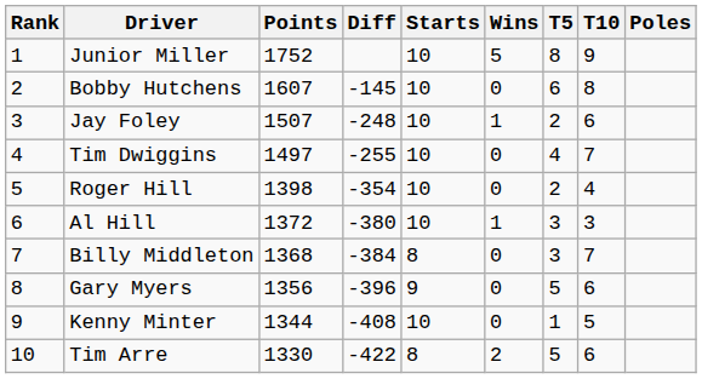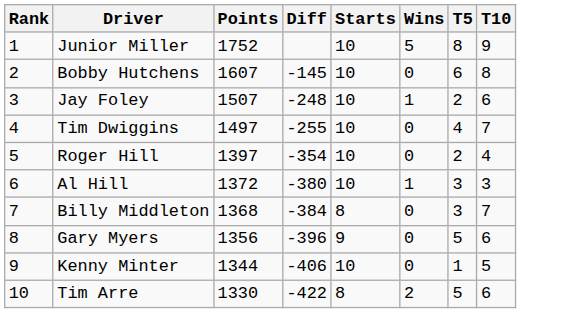- column: Poles
Roger Hill | Points: 1398 -> 1397
Kenny Minter | Diff: -408 -> -406
